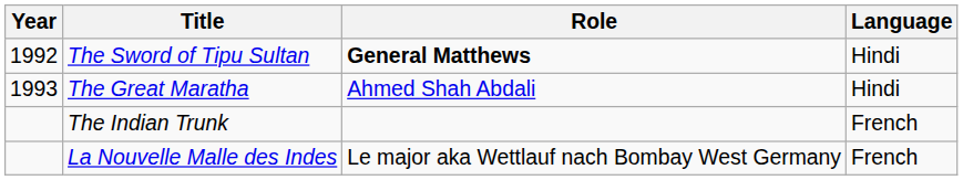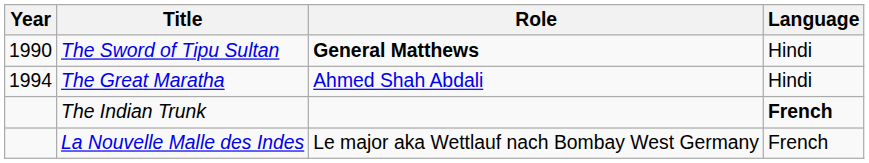The Sword of Tipu Sultan | Year: 1992 -> 1990
The Great Maratha | Year: 1993 -> 1994
The Indian Trunk | Language: normal -> bold
